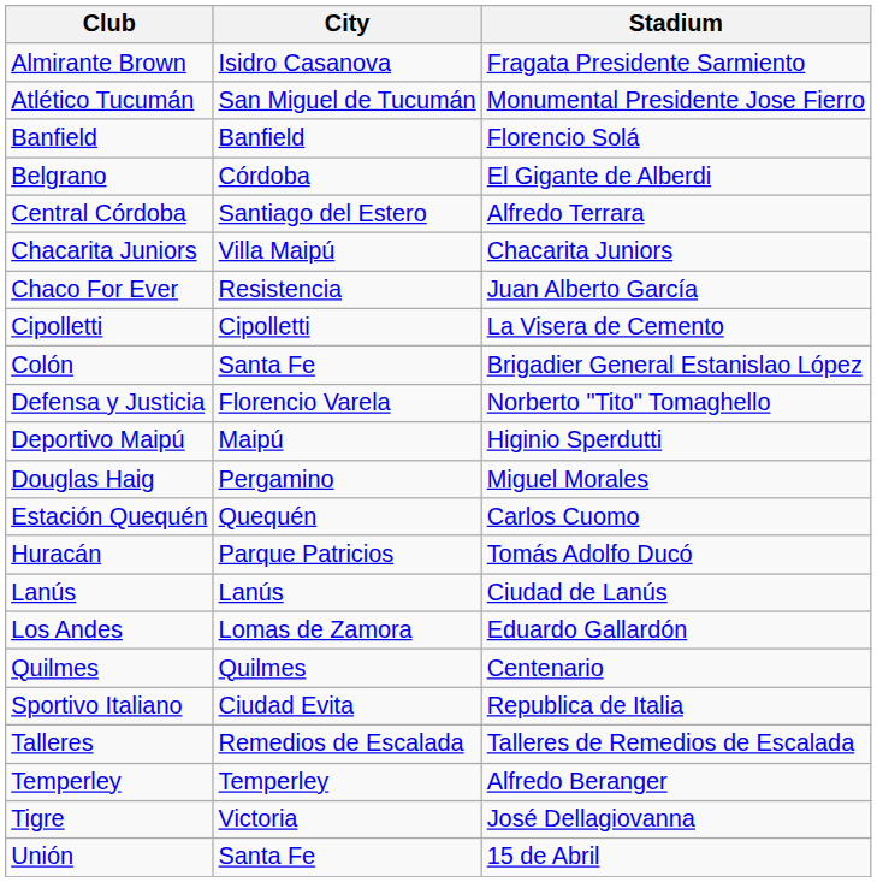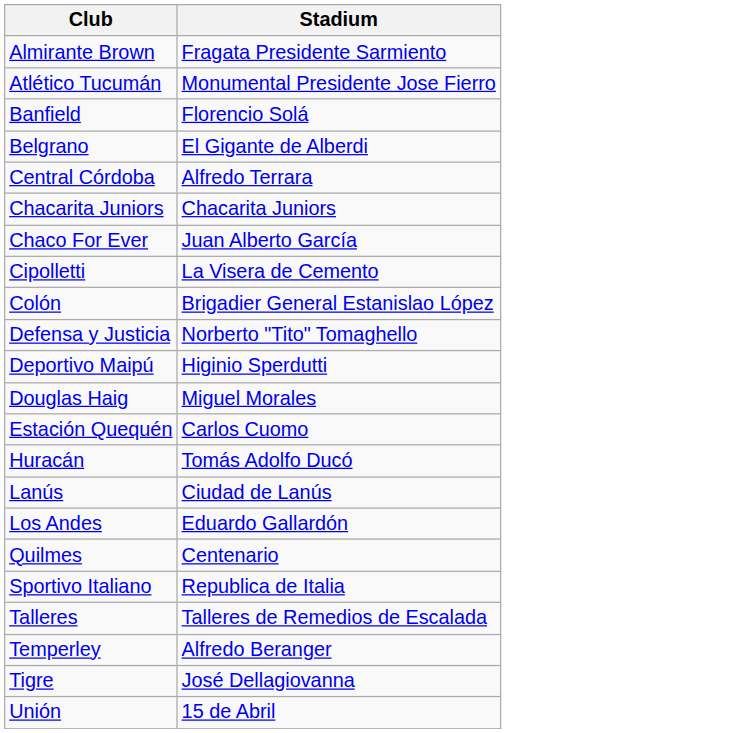- column: City | Isidro Casanova | San Miguel de Tucumán | Banfield | Córdoba | Santiago del Estero | Villa Maipú | Resistencia | Cipolletti | Santa Fe | Florencio Varela | Maipú | Pergamino | Quequén | Parque Patricios | Lanús | Lomas de Zamora | Quilmes | Ciudad Evita | Remedios de Escalada | Temperley | Victoria | Santa Fe
